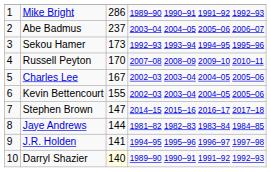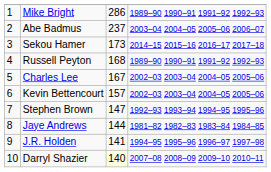Sekou Hamer | column 4: 1992–93 1993–94 1994–95 1995–96 -> 2014–15 2015–16 2016–17 2017–18
Russell Peyton | column 3: 170 -> 168
Russell Peyton | column 4: 2007–08 2008–09 2009–10 2010–11 -> 1989–90 1990–91 1991–92 1992–93
Kevin Bettencourt | column 3: 155 -> 157
Stephen Brown | column 4: 2014–15 2015–16 2016–17 2017–18 -> 1992–93 1993–94 1994–95 1995–96
Darryl Shazier | column 4: 1989–90 1990–91 1991–92 1992–93 -> 2007–08 2008–09 2009–10 2010–11
